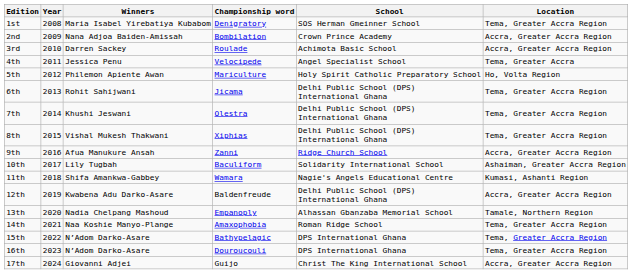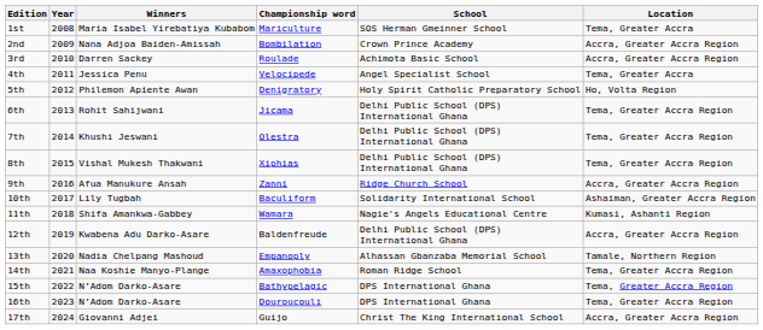1st | Championship word: Denigratory -> Mariculture
1st | Location: Tema, Greater Accra Region -> Tema, Greater Accra
5th | Championship word: Mariculture -> Denigratory
